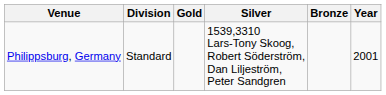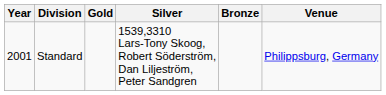columns swapped: Year <-> Venue
